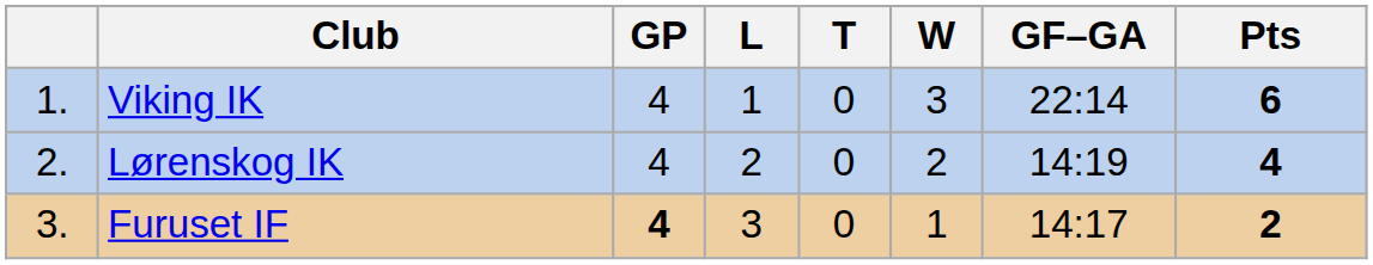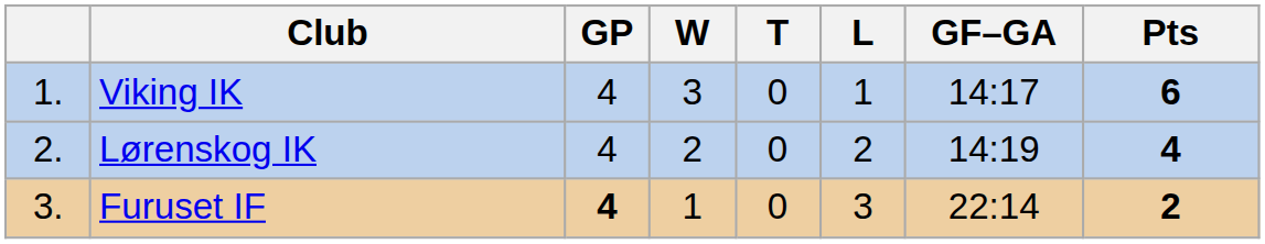columns swapped: W <-> L
Viking IK | GF–GA: 22:14 -> 14:17
Furuset IF | GF–GA: 14:17 -> 22:14
